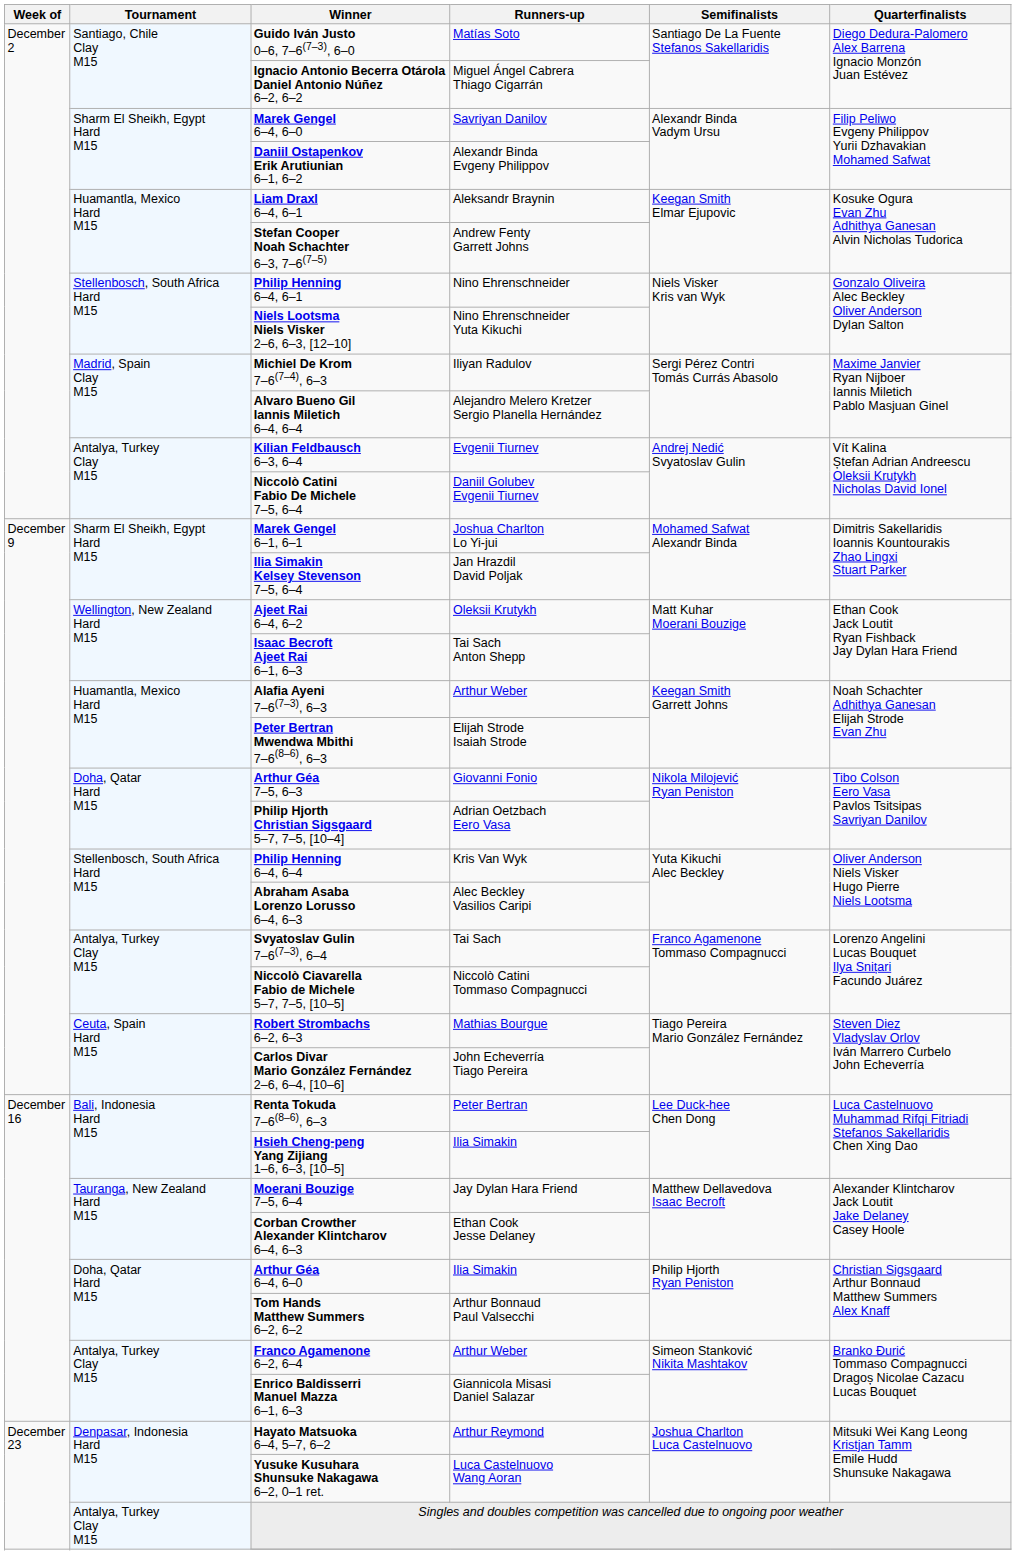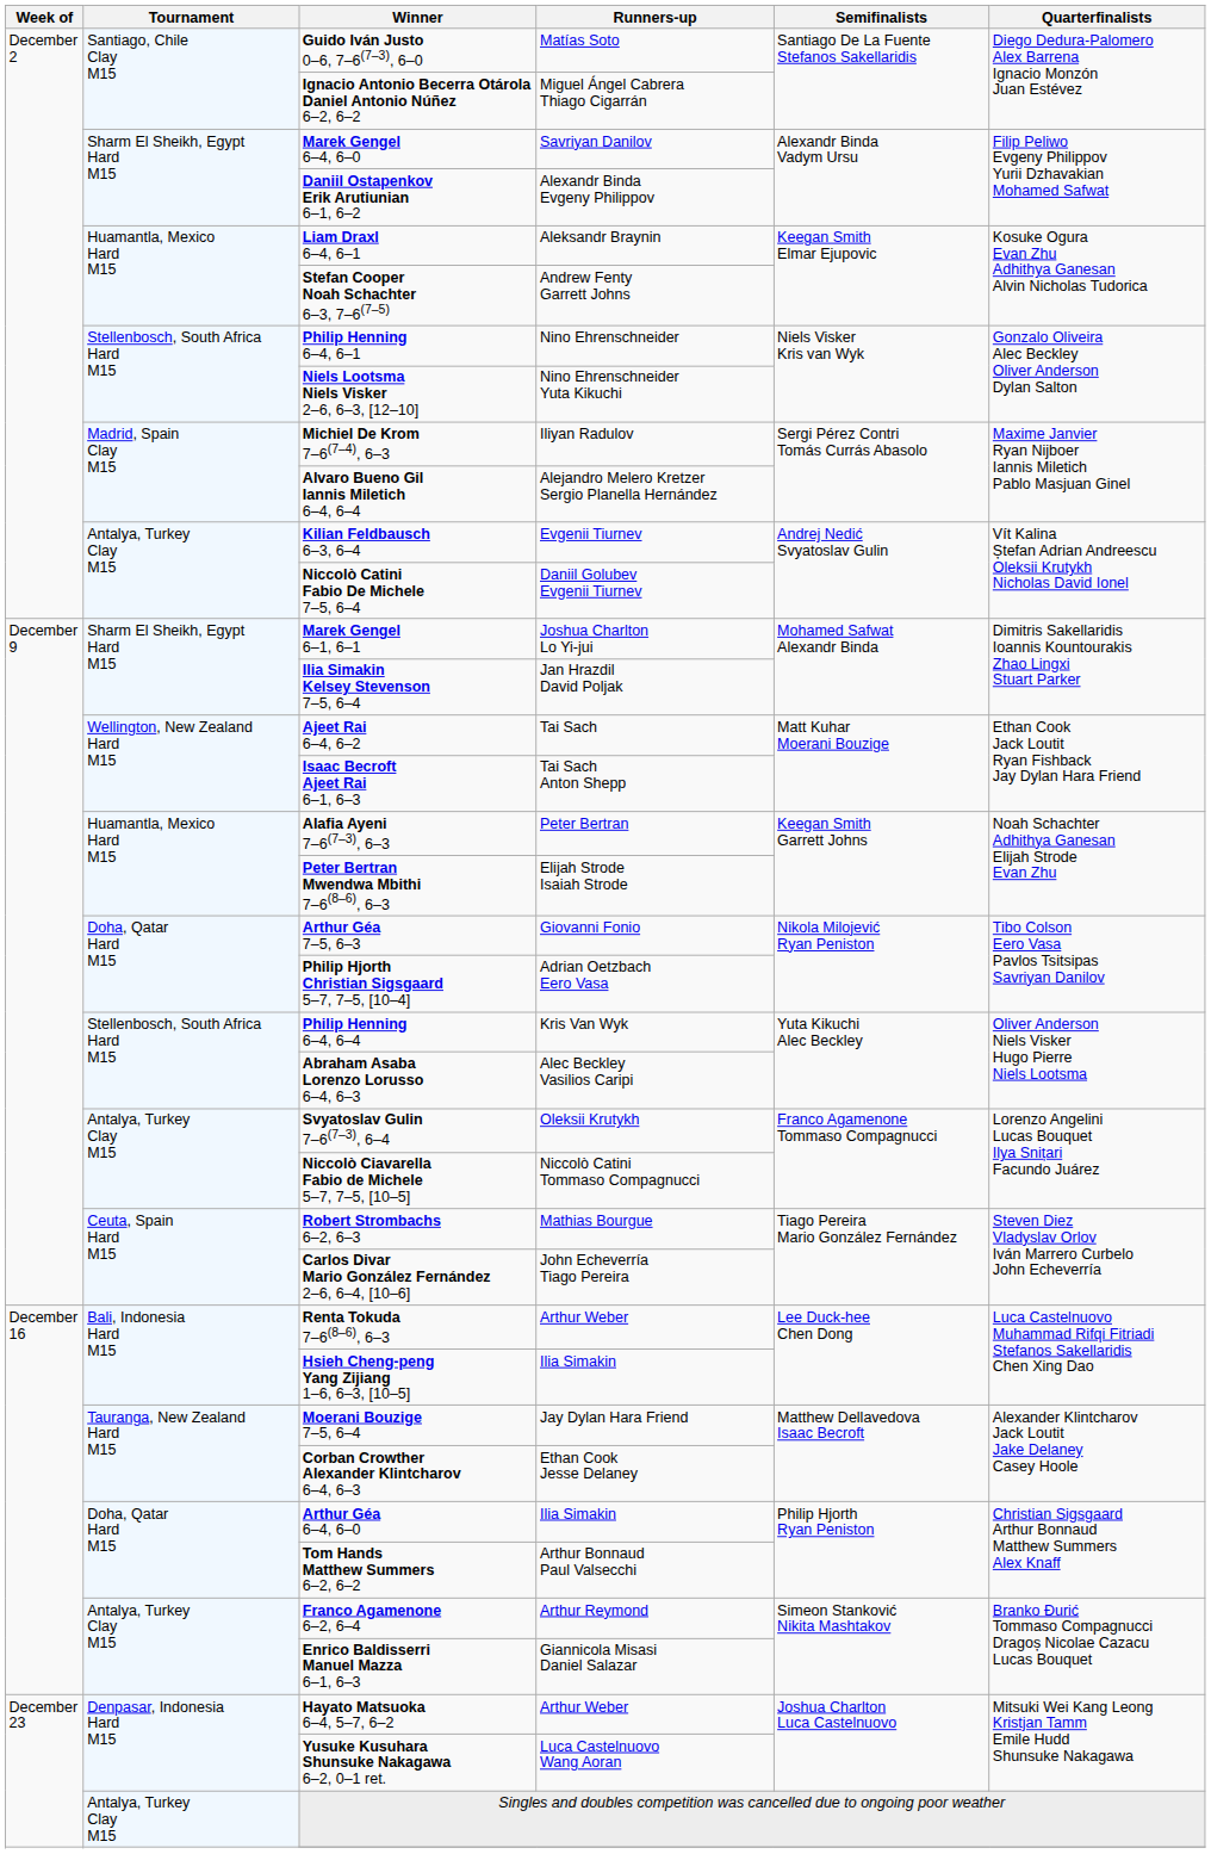Ajeet Rai 6–4, 6–2 | Runners-up: Oleksii Krutykh -> Tai Sach
Alafia Ayeni 7–6(7–3), 6–3 | Runners-up: Arthur Weber -> Peter Bertran
Svyatoslav Gulin 7–6(7–3), 6–4 | Runners-up: Tai Sach -> Oleksii Krutykh
Renta Tokuda 7–6(8–6), 6–3 | Runners-up: Peter Bertran -> Arthur Weber
Franco Agamenone 6–2, 6–4 | Runners-up: Arthur Weber -> Arthur Reymond
Hayato Matsuoka 6–4, 5–7, 6–2 | Runners-up: Arthur Reymond -> Arthur Weber
